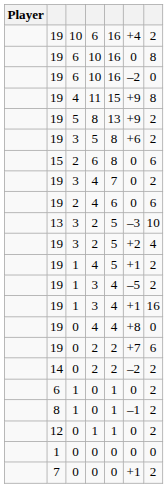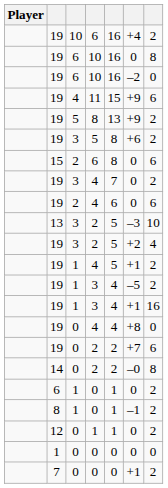11 | column 7: 8 -> 6
14 / 2 | column 6: –2 -> –0
14 / 2 | column 7: 2 -> 8
